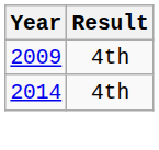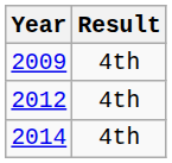+ row: 2012 | 4th
